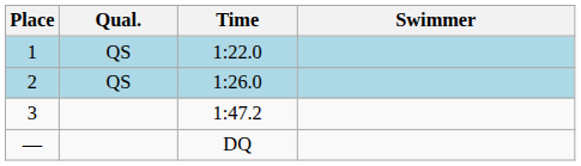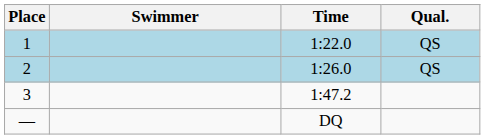columns swapped: Swimmer <-> Qual.
